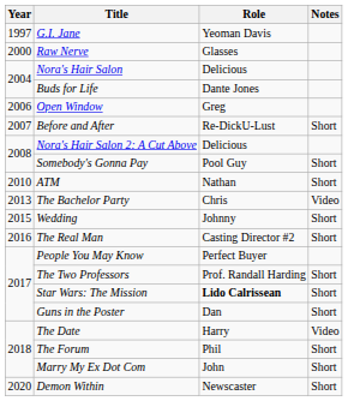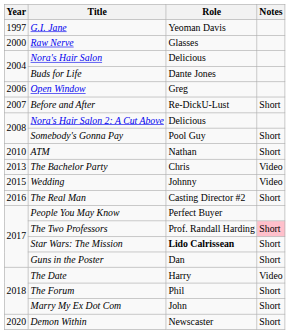Wedding | Notes: Short -> Video
The Two Professors | Notes: no background -> pink background
